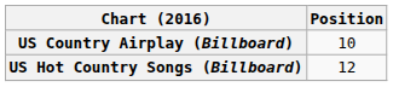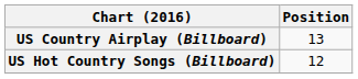US Country Airplay (Billboard) | Position: 10 -> 13
